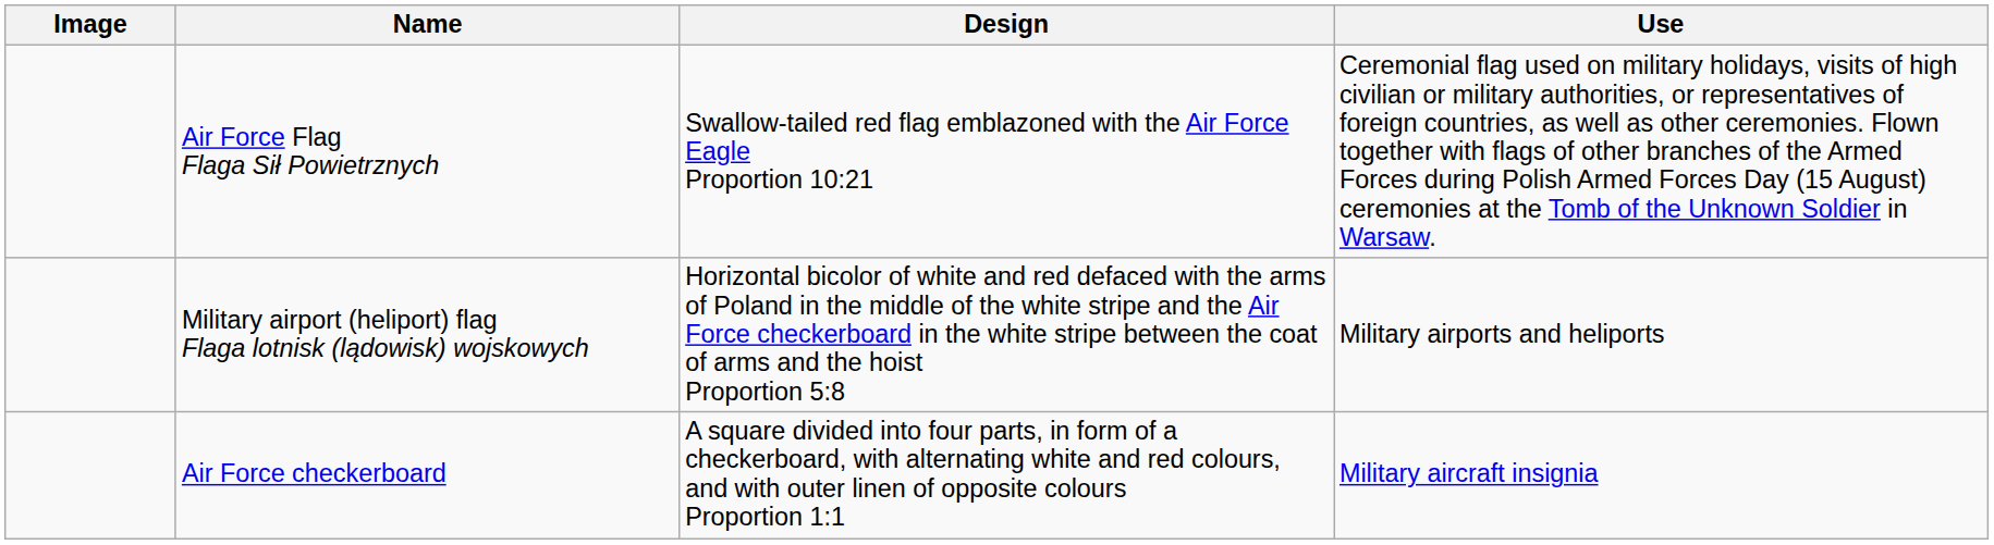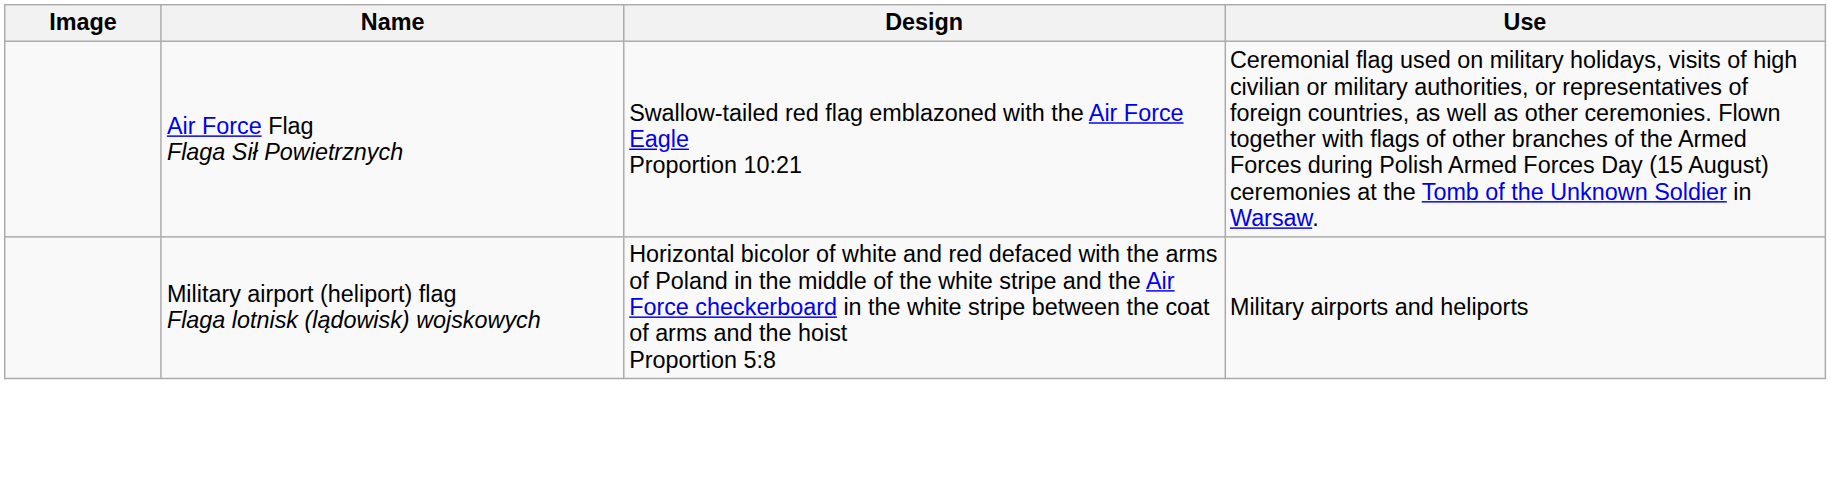- row: Air Force checkerboard | A square divided into four parts, in form of a checkerboard, with alternating white and red colours, and with outer linen of opposite colours Proportion 1:1 | Military aircraft insignia
